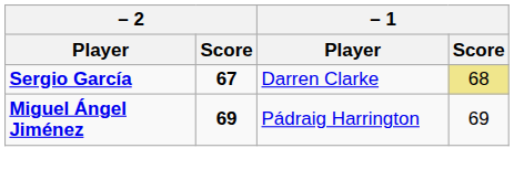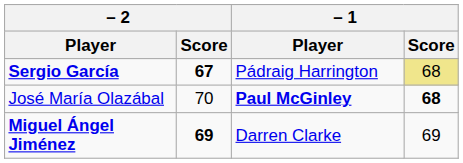Sergio García | – 1 / Player: Darren Clarke -> Pádraig Harrington
+ row: José María Olazábal | 70 | Paul McGinley | 68
Miguel Ángel Jiménez | – 1 / Player: Pádraig Harrington -> Darren Clarke
